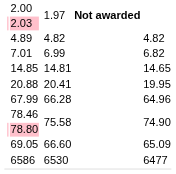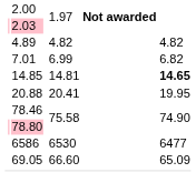14.85 | column 7: normal -> bold
- row: 67.99 | 66.28 | 64.96
rows swapped: 69.05 <-> 6586
